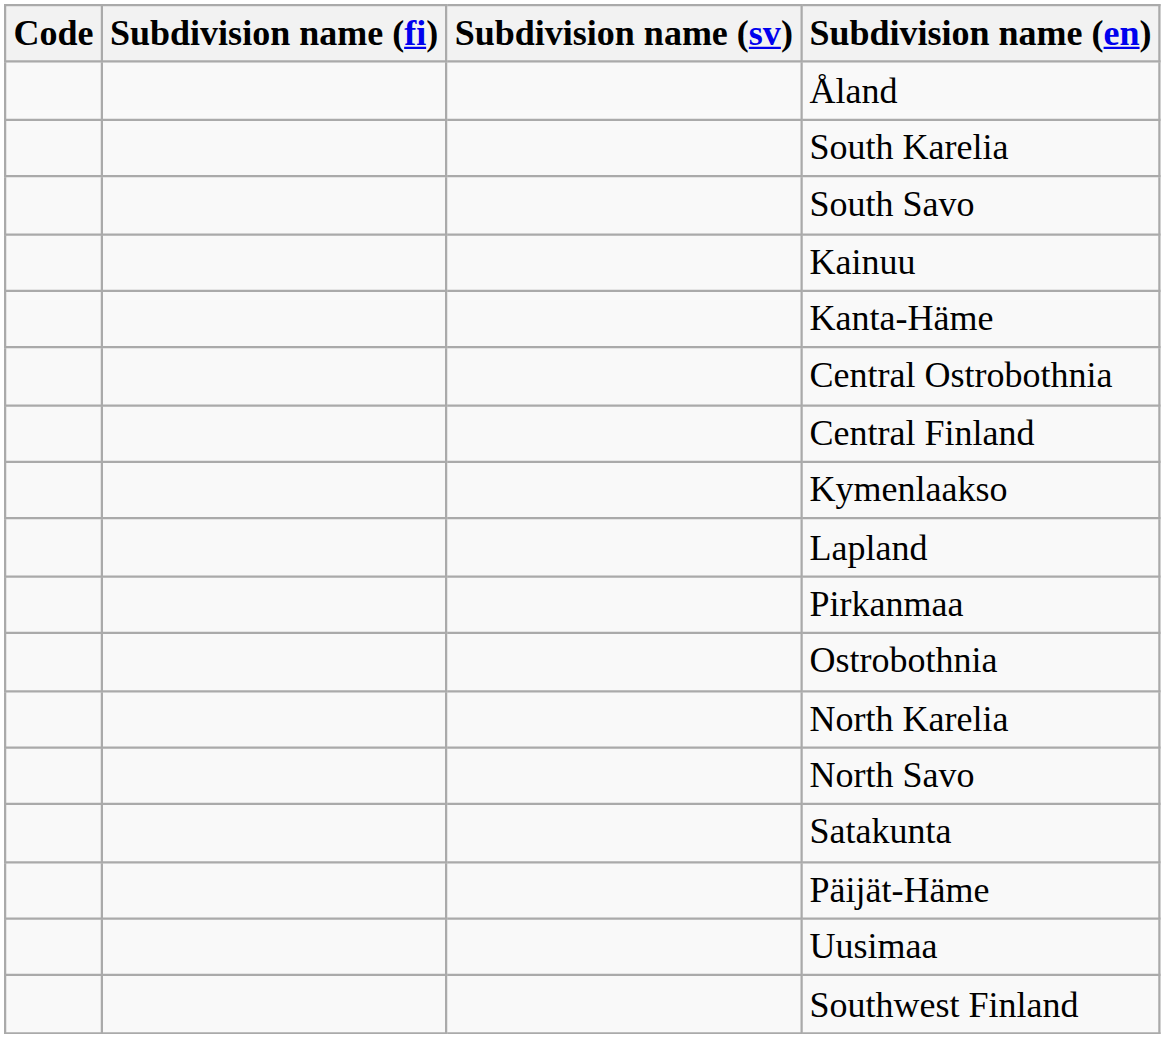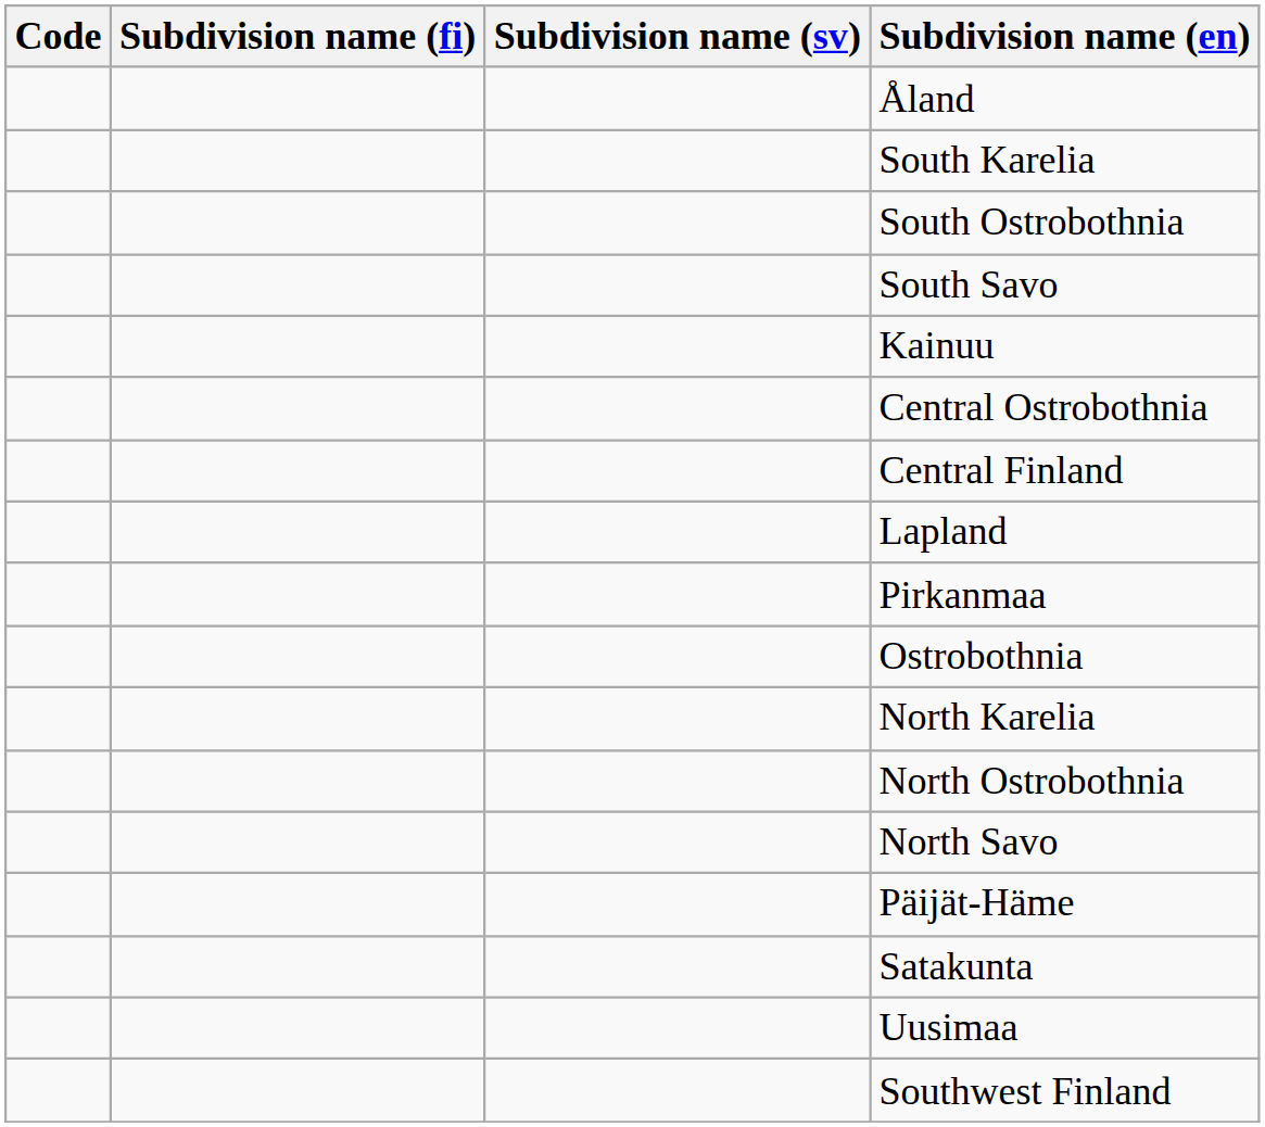+ row: South Ostrobothnia
- row: Kanta-Häme
- row: Kymenlaakso
+ row: North Ostrobothnia
rows swapped: Päijät-Häme <-> Satakunta
